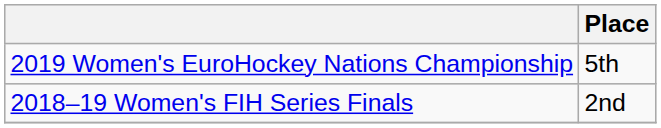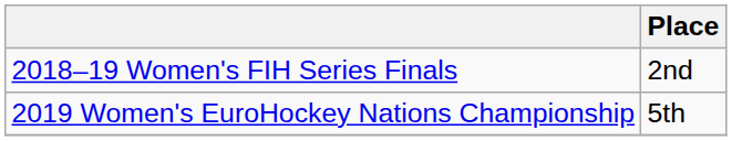rows swapped: 2018–19 Women's FIH Series Finals <-> 2019 Women's EuroHockey Nations Championship
